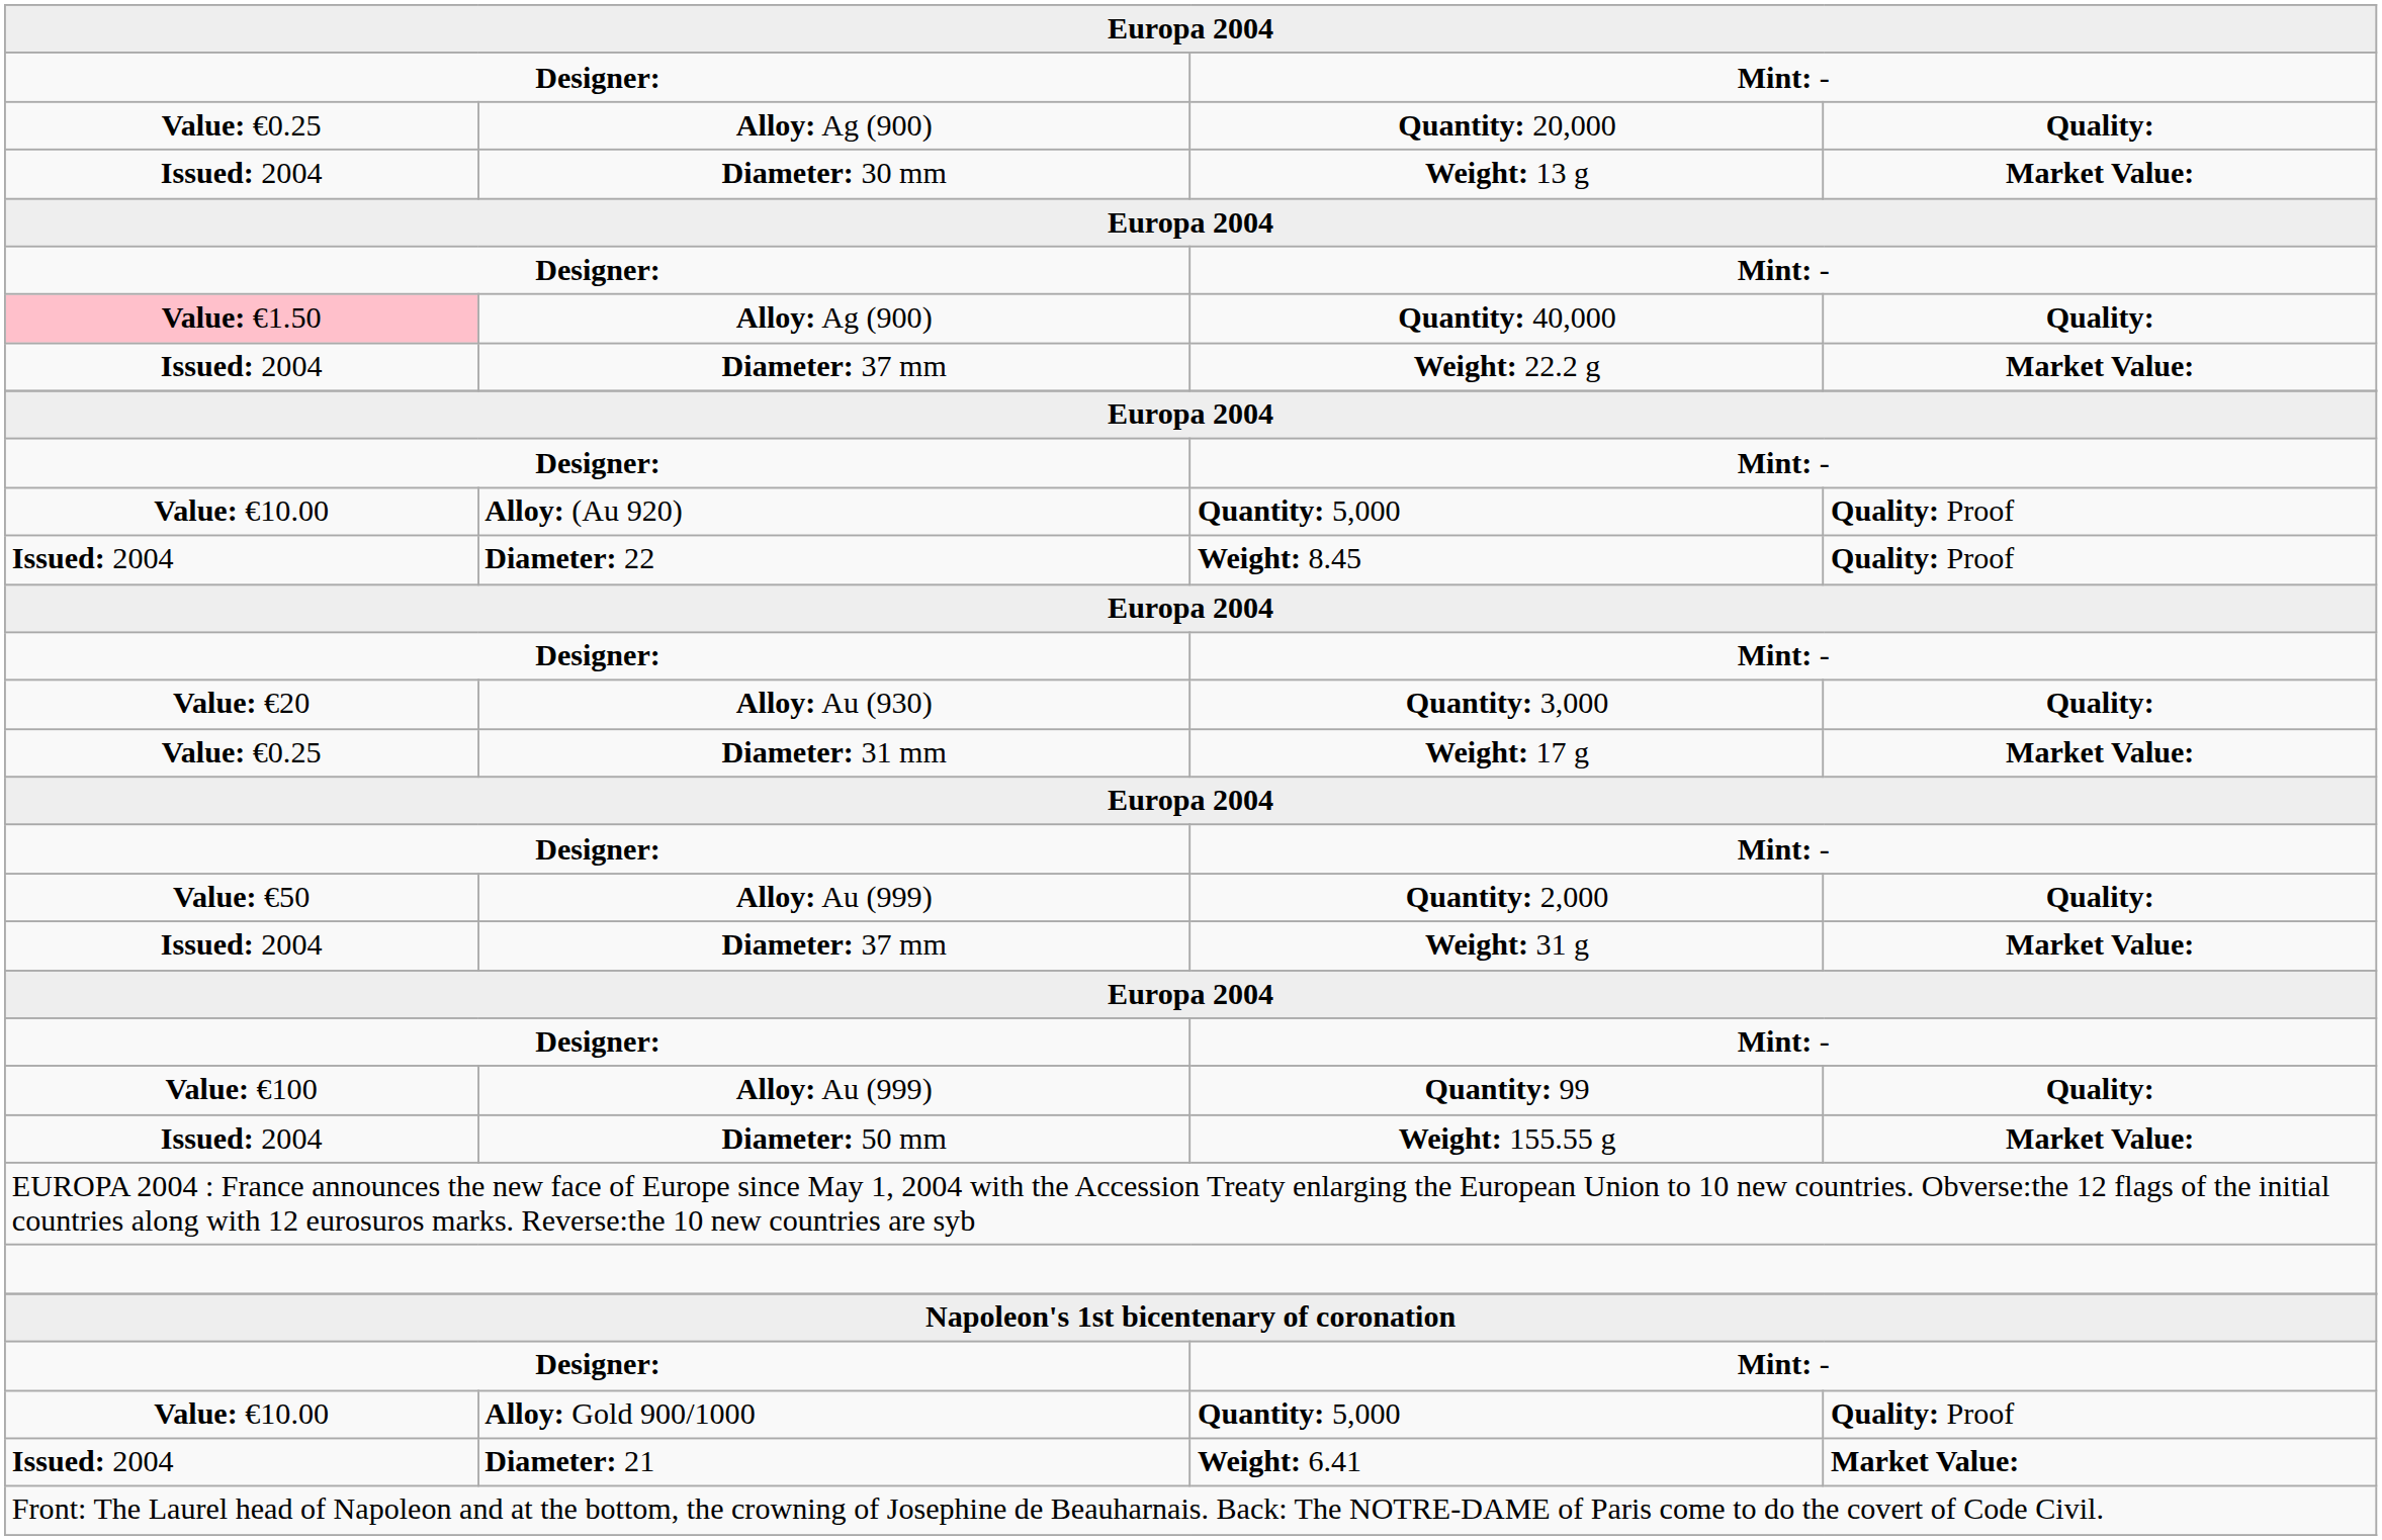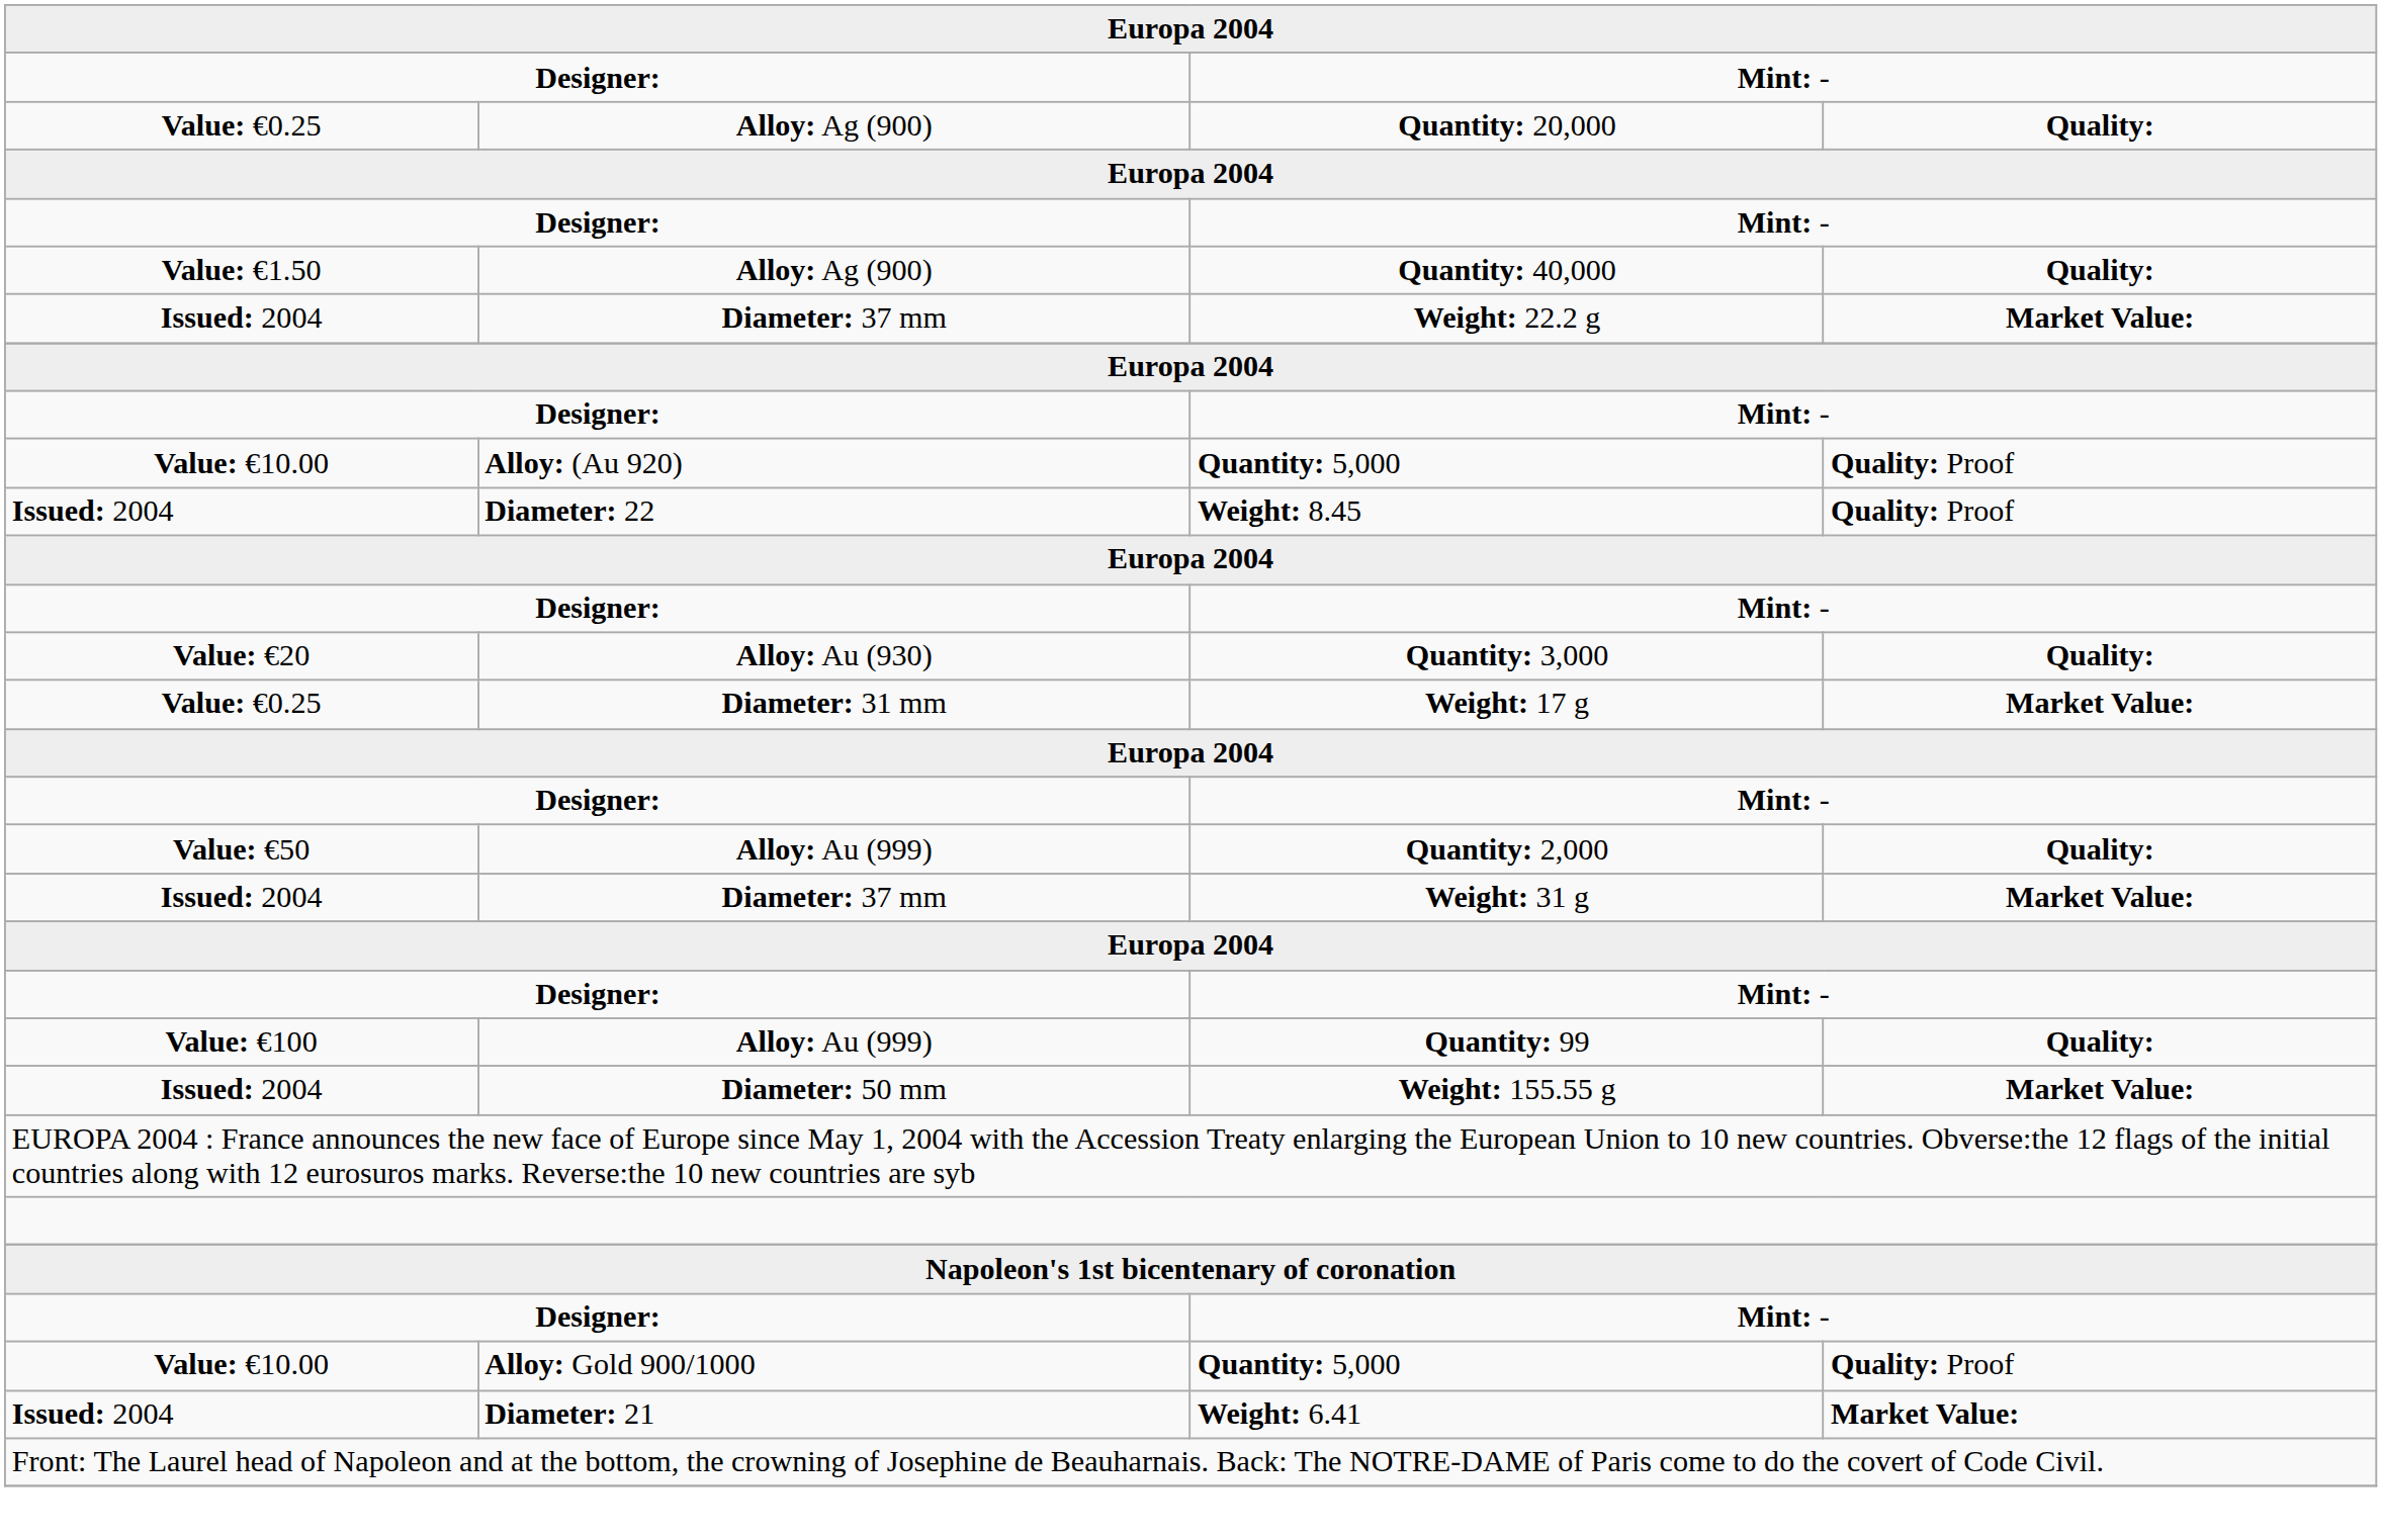- row: Issued: 2004 | Diameter: 30 mm | Weight: 13 g | Market Value:
Quantity: 40,000 | column 1: pink background -> no background
